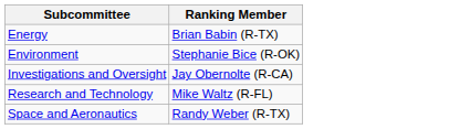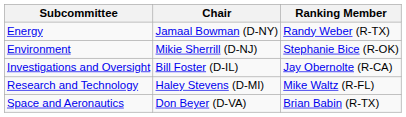+ column: Chair | Jamaal Bowman (D-NY) | Mikie Sherrill (D-NJ) | Bill Foster (D-IL) | Haley Stevens (D-MI) | Don Beyer (D-VA)
Energy | Ranking Member: Brian Babin (R-TX) -> Randy Weber (R-TX)
Space and Aeronautics | Ranking Member: Randy Weber (R-TX) -> Brian Babin (R-TX)
